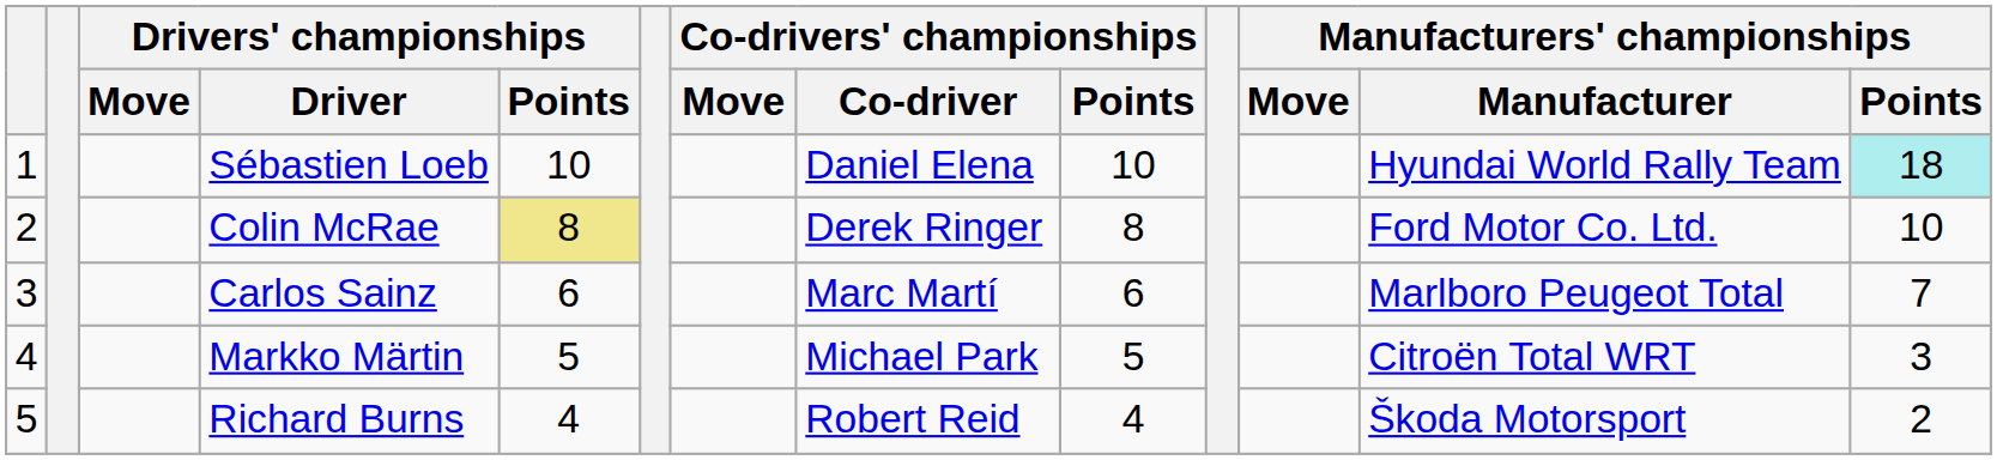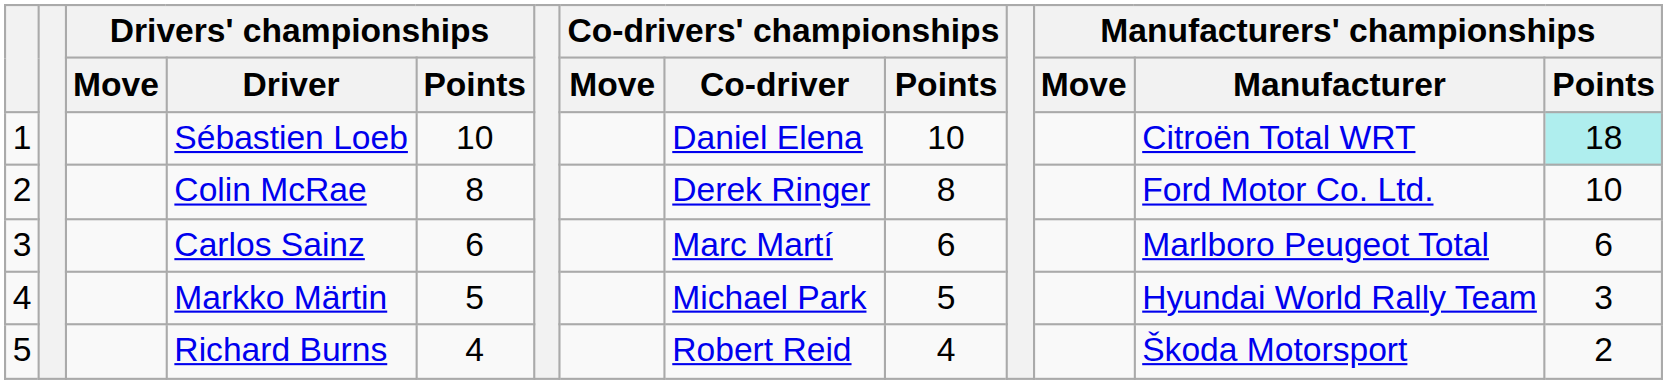Sébastien Loeb | Manufacturers' championships / Manufacturer: Hyundai World Rally Team -> Citroën Total WRT
Colin McRae | Drivers' championships / Points: khaki background -> no background
Carlos Sainz | Manufacturers' championships / Points: 7 -> 6
Markko Märtin | Manufacturers' championships / Manufacturer: Citroën Total WRT -> Hyundai World Rally Team
